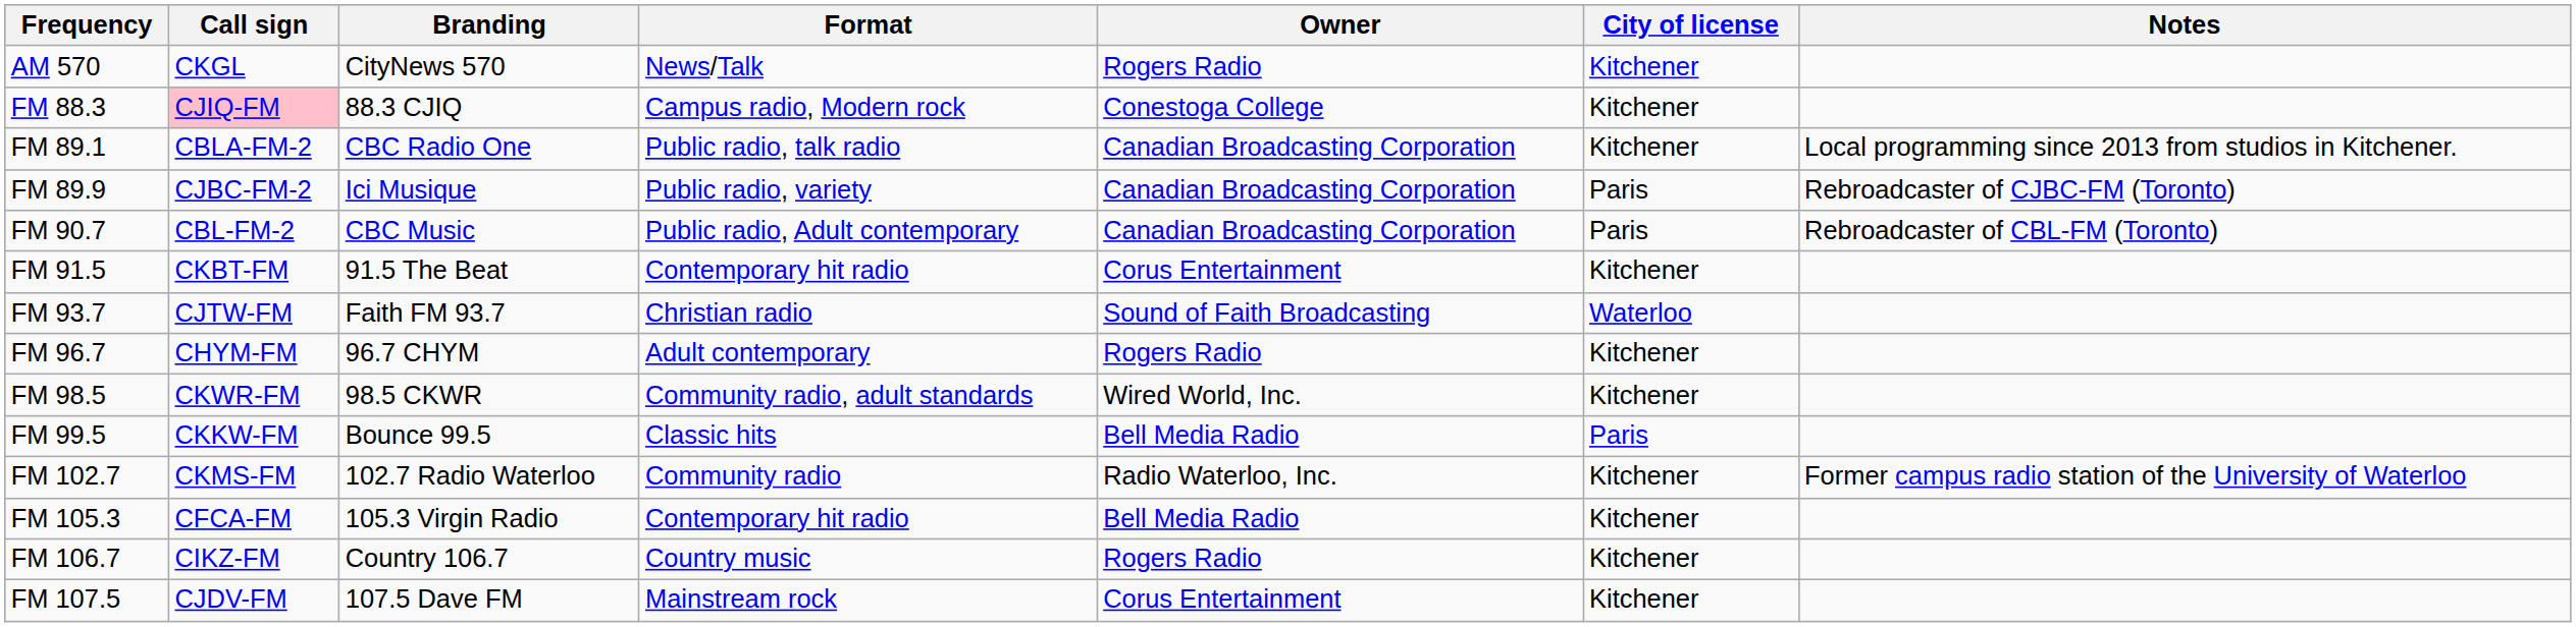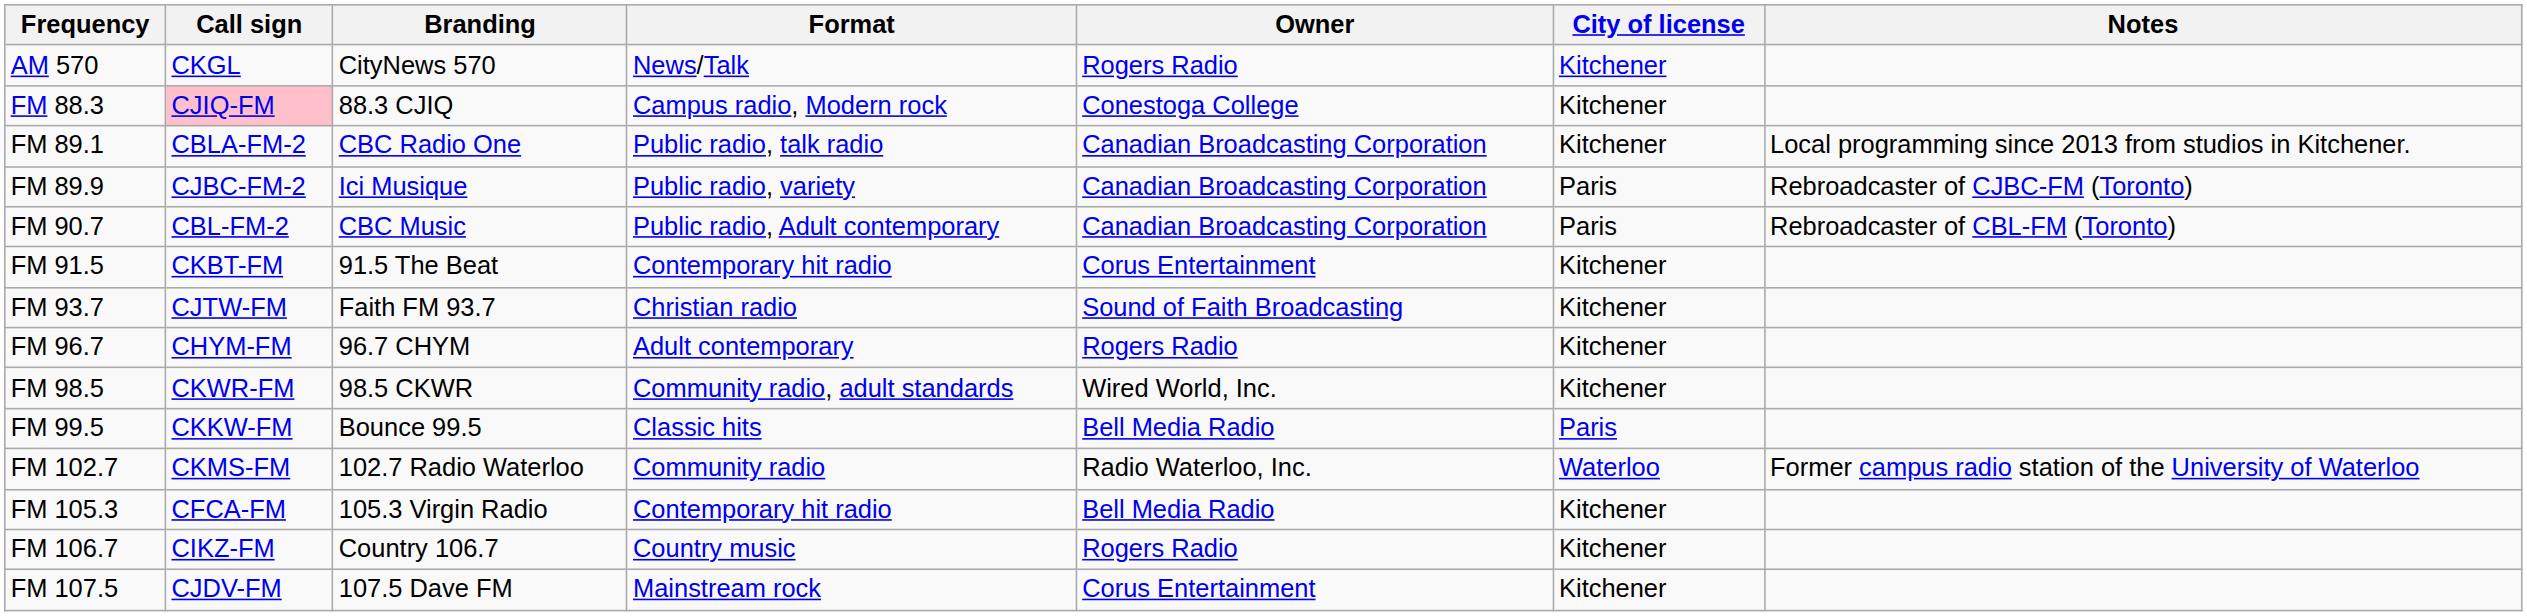FM 93.7 | City of license: Waterloo -> Kitchener
FM 102.7 | City of license: Kitchener -> Waterloo
